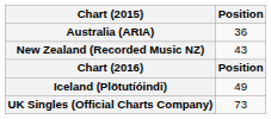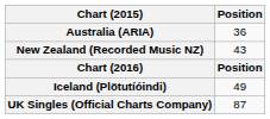UK Singles (Official Charts Company) | Position: 73 -> 87
